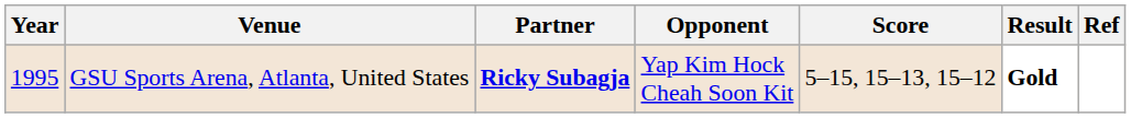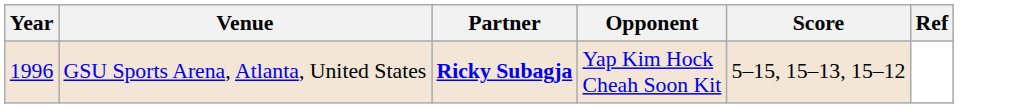- column: Result | Gold
GSU Sports Arena, Atlanta, United States | Year: 1995 -> 1996
